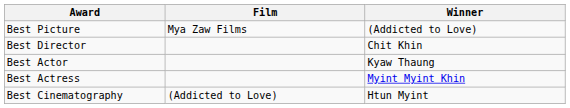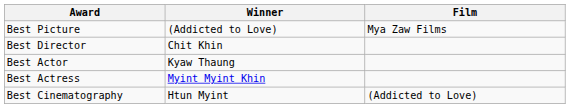columns swapped: Winner <-> Film
